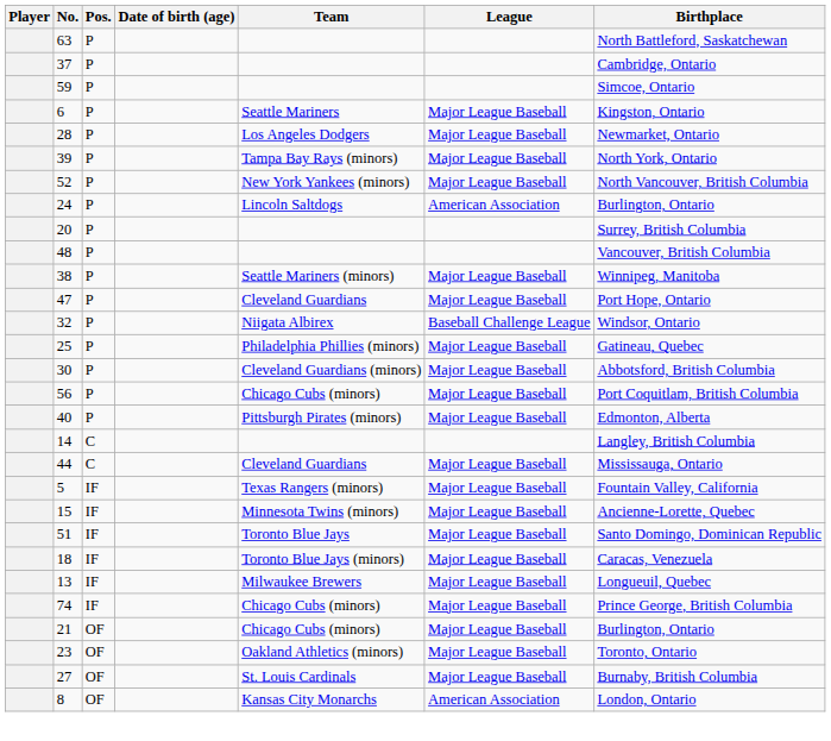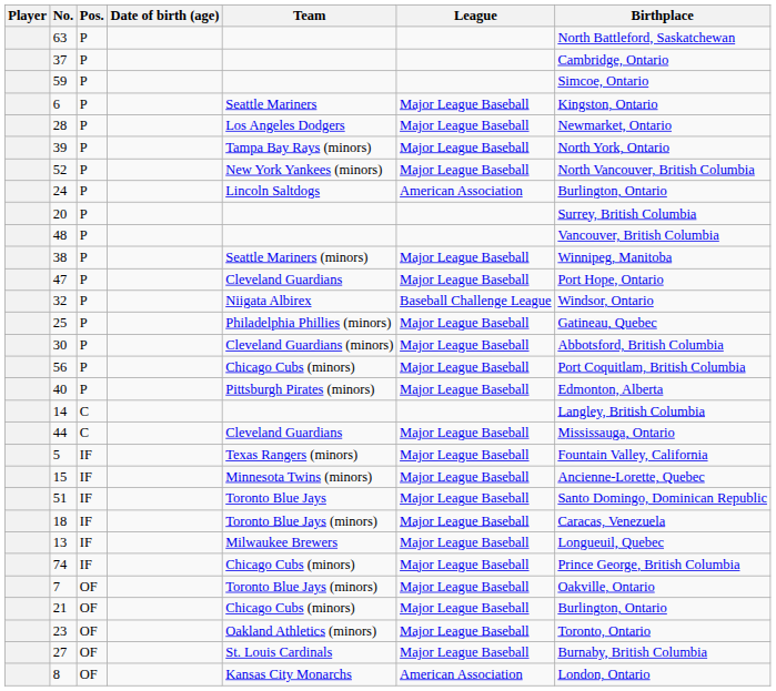+ row: 7 | OF | Toronto Blue Jays (minors) | Major League Baseball | Oakville, Ontario
